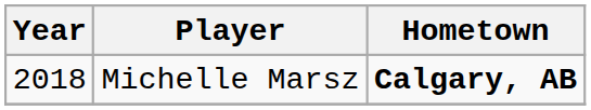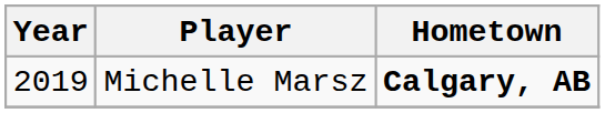Michelle Marsz | Year: 2018 -> 2019
